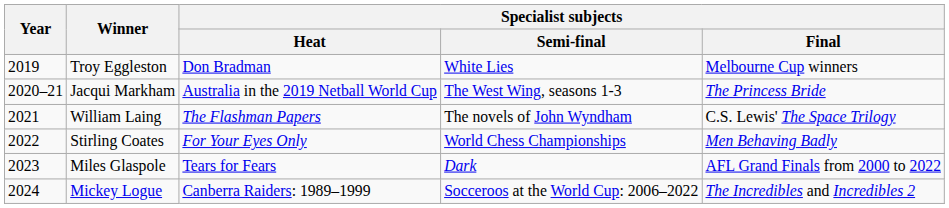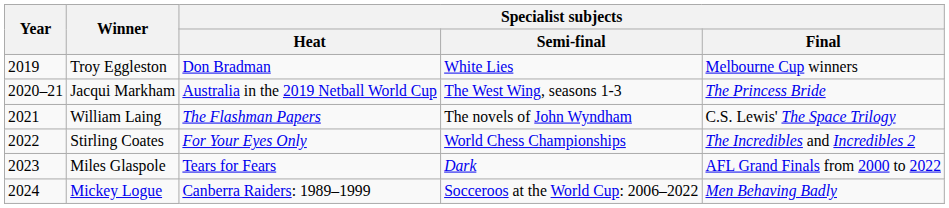Stirling Coates | Specialist subjects / Final: Men Behaving Badly -> The Incredibles and Incredibles 2
Mickey Logue | Specialist subjects / Final: The Incredibles and Incredibles 2 -> Men Behaving Badly
